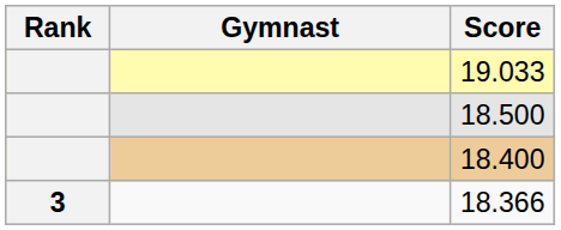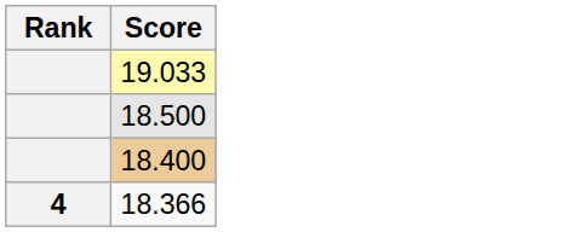- column: Gymnast
18.366 | Rank: 3 -> 4
